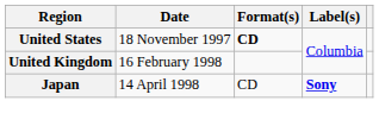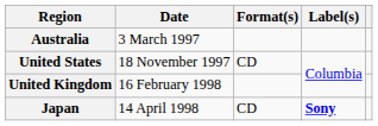+ row: Australia | 3 March 1997
United States | Format(s): bold -> normal
